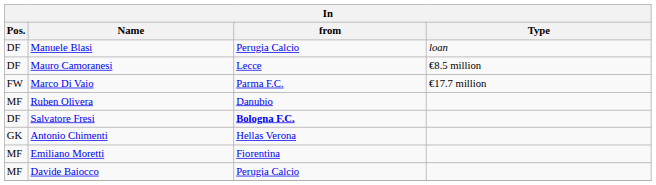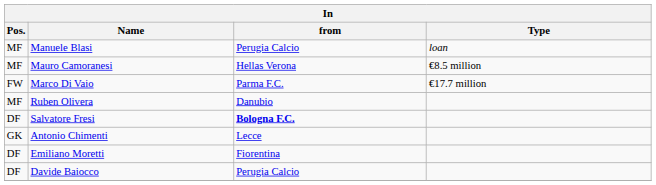Manuele Blasi | Pos.: DF -> MF
Mauro Camoranesi | Pos.: DF -> MF
Mauro Camoranesi | from: Lecce -> Hellas Verona
Antonio Chimenti | from: Hellas Verona -> Lecce
Emiliano Moretti | Pos.: MF -> DF
Davide Baiocco | Pos.: MF -> DF
